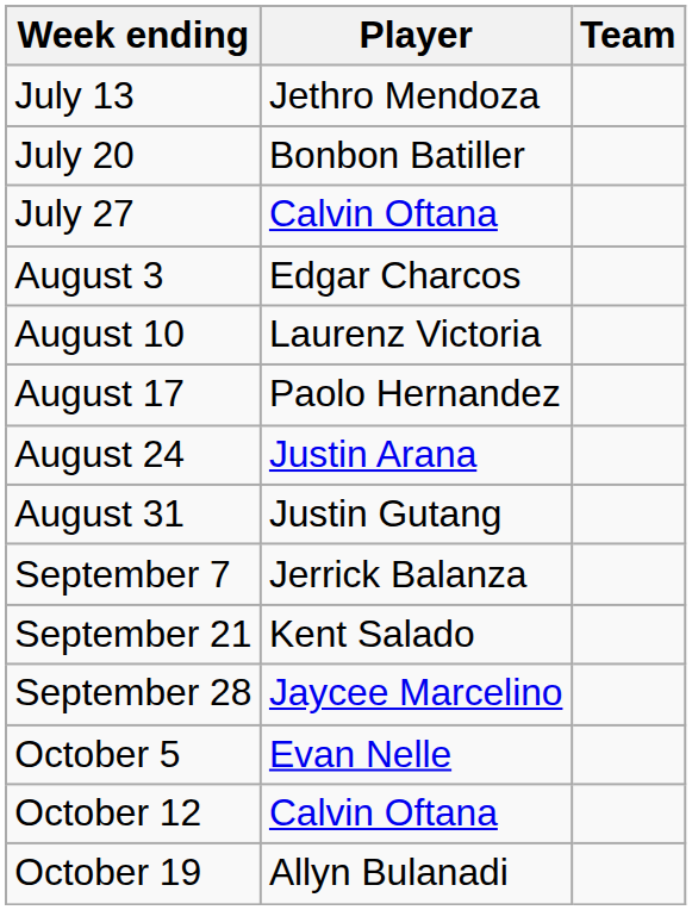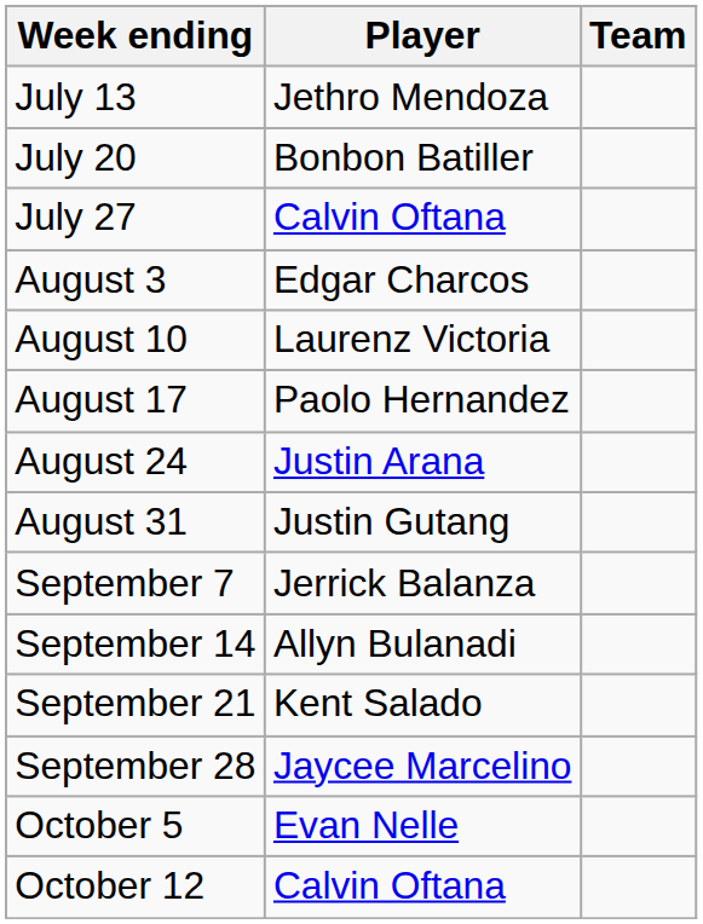+ row: September 14 | Allyn Bulanadi
- row: October 19 | Allyn Bulanadi
